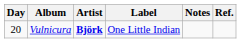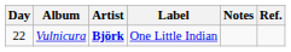Vulnicura | Day: 20 -> 22
